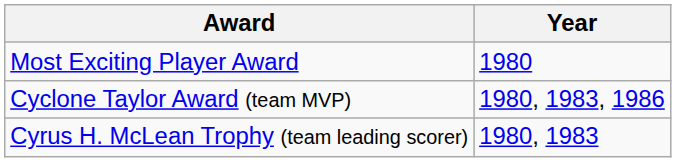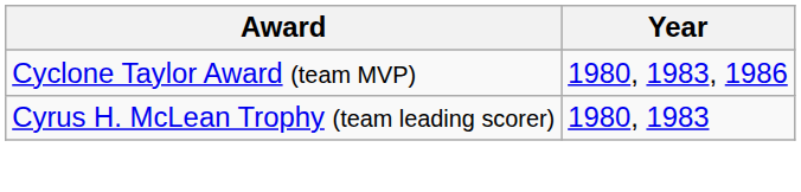- row: Most Exciting Player Award | 1980
